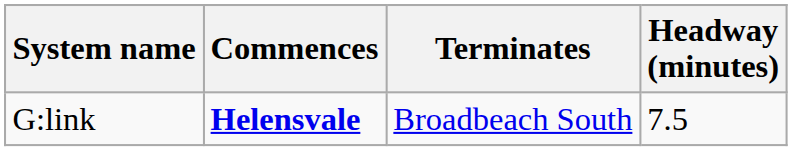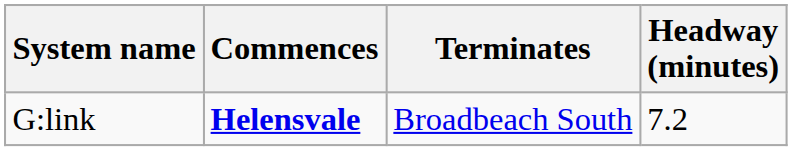G:link | Headway (minutes): 7.5 -> 7.2
